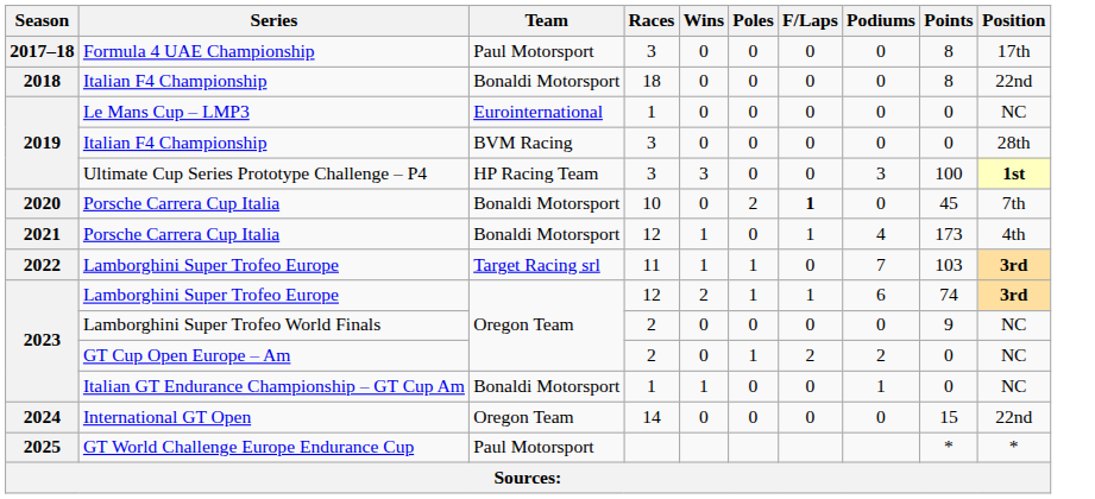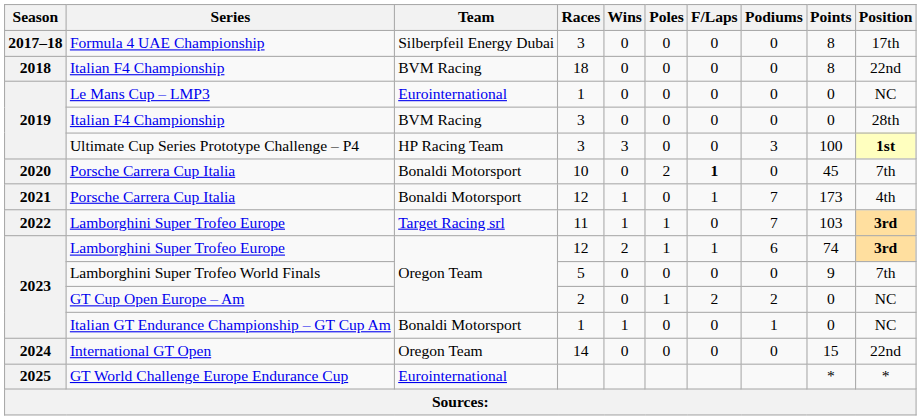Formula 4 UAE Championship | Team: Paul Motorsport -> Silberpfeil Energy Dubai
2018 / Italian F4 Championship | Team: Bonaldi Motorsport -> BVM Racing
2021 / Porsche Carrera Cup Italia | Podiums: 4 -> 7
Lamborghini Super Trofeo World Finals | Races: 2 -> 5
Lamborghini Super Trofeo World Finals | Position: NC -> 7th
GT World Challenge Europe Endurance Cup | Team: Paul Motorsport -> Eurointernational
